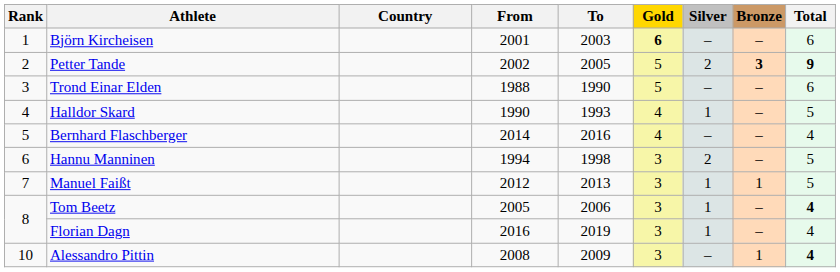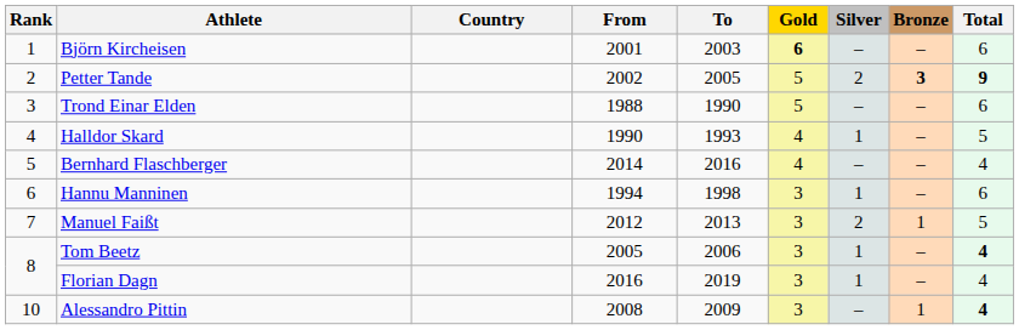Hannu Manninen | Silver: 2 -> 1
Hannu Manninen | Total: 5 -> 6
Manuel Faißt | Silver: 1 -> 2
